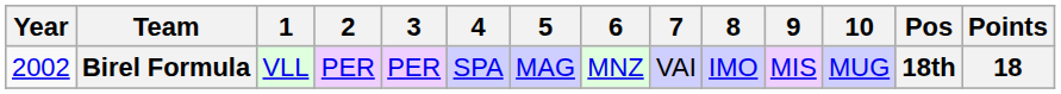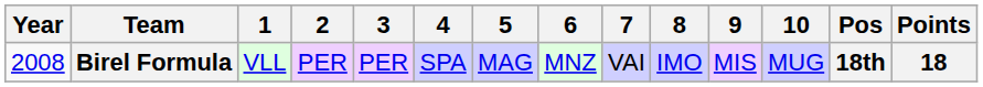Birel Formula | Year: 2002 -> 2008
